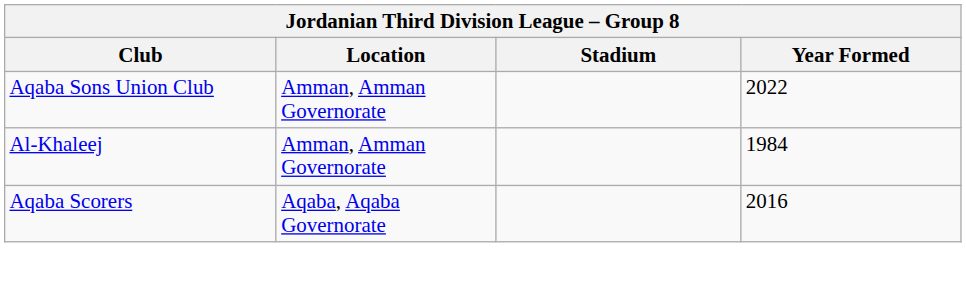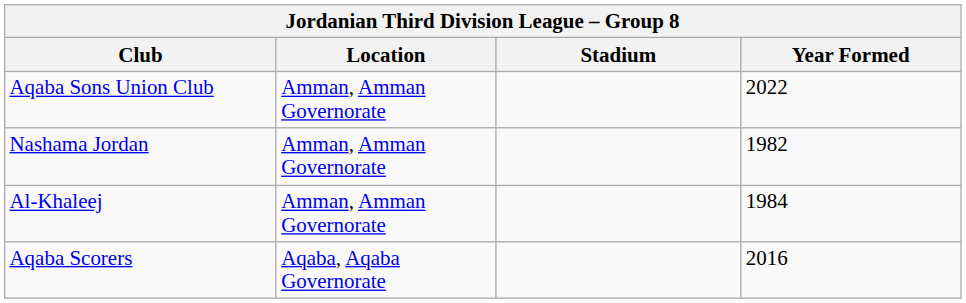+ row: Nashama Jordan | Amman, Amman Governorate | 1982
